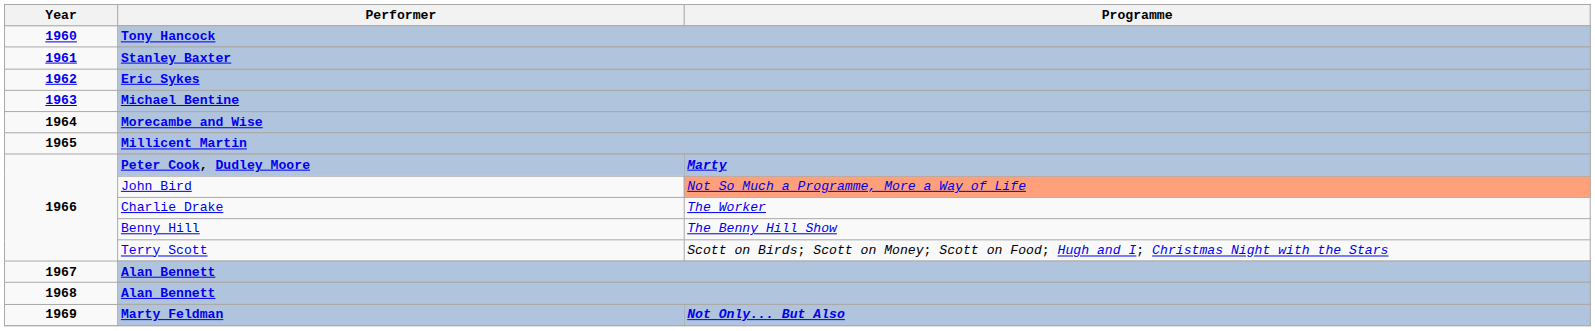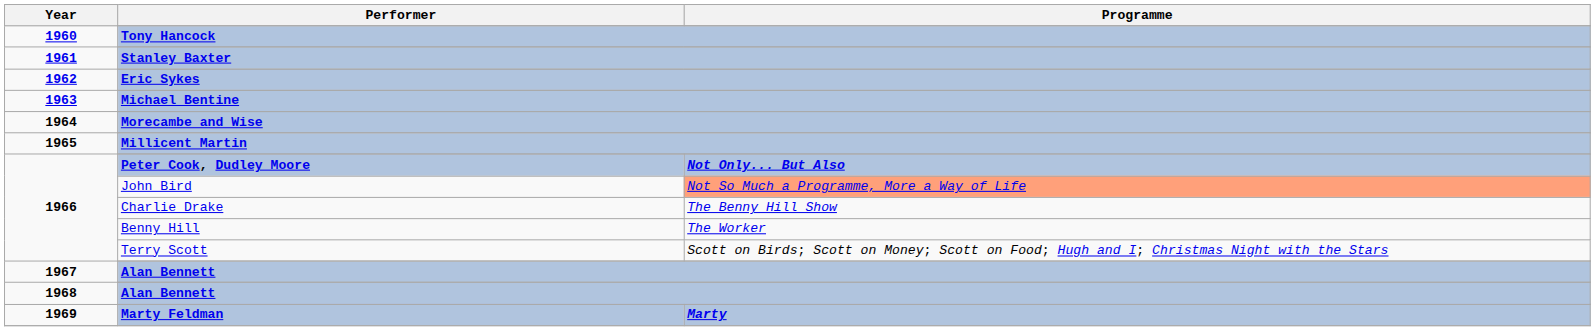Peter Cook, Dudley Moore | Programme: Marty -> Not Only... But Also
Charlie Drake | Programme: The Worker -> The Benny Hill Show
Benny Hill | Programme: The Benny Hill Show -> The Worker
Marty Feldman | Programme: Not Only... But Also -> Marty
